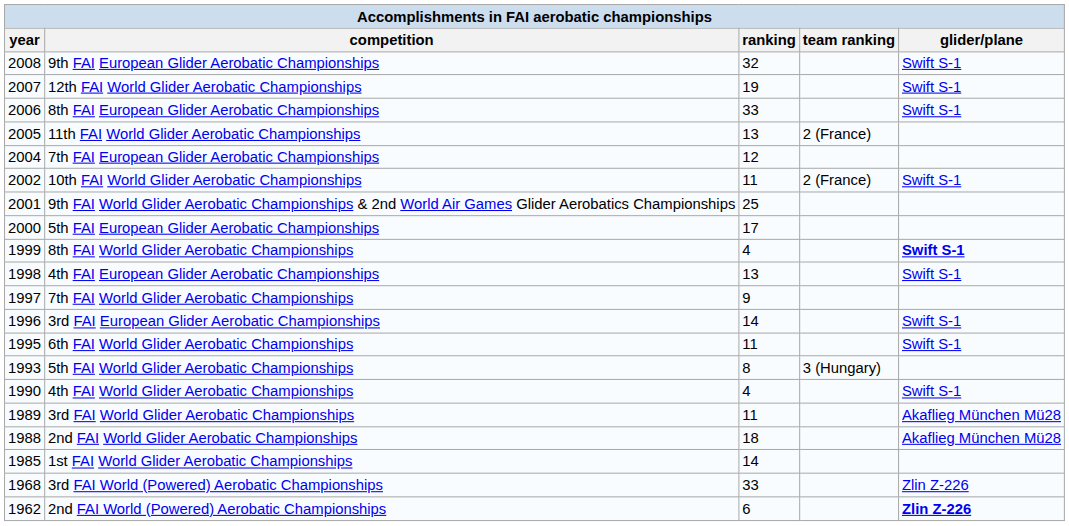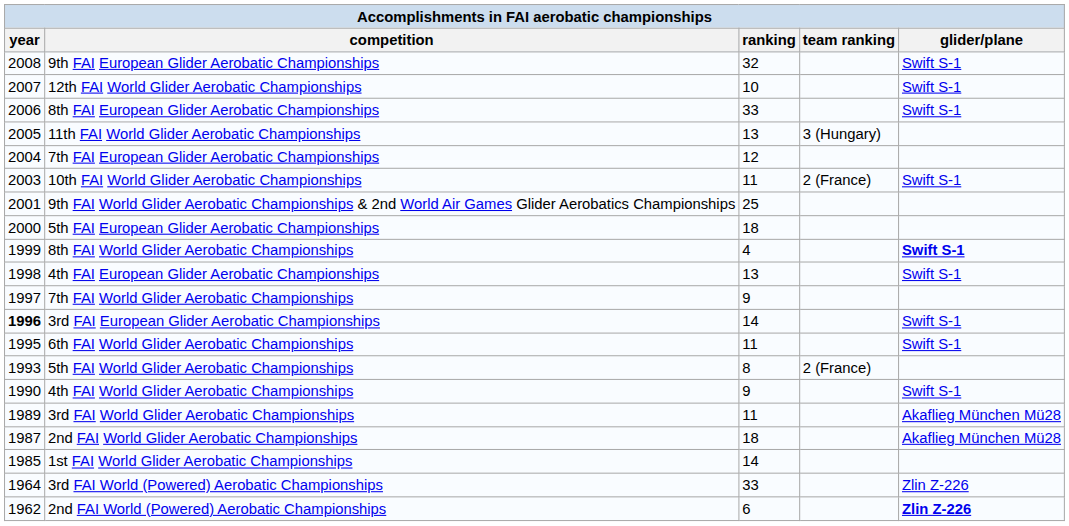12th FAI World Glider Aerobatic Championships | ranking: 19 -> 10
11th FAI World Glider Aerobatic Championships | team ranking: 2 (France) -> 3 (Hungary)
10th FAI World Glider Aerobatic Championships | year: 2002 -> 2003
5th FAI European Glider Aerobatic Championships | ranking: 17 -> 18
3rd FAI European Glider Aerobatic Championships | year: normal -> bold
5th FAI World Glider Aerobatic Championships | team ranking: 3 (Hungary) -> 2 (France)
4th FAI World Glider Aerobatic Championships | ranking: 4 -> 9
2nd FAI World Glider Aerobatic Championships | year: 1988 -> 1987
3rd FAI World (Powered) Aerobatic Championships | year: 1968 -> 1964
